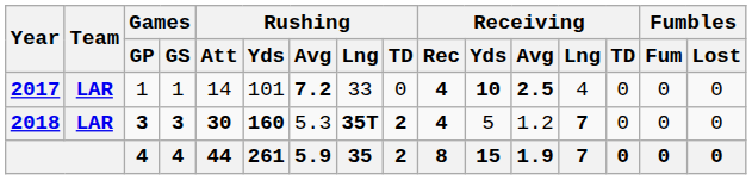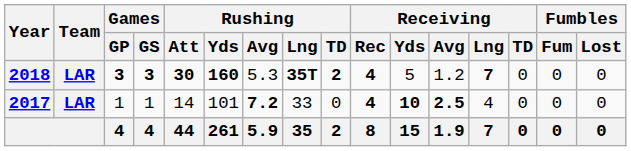rows swapped: 2017 <-> 2018
